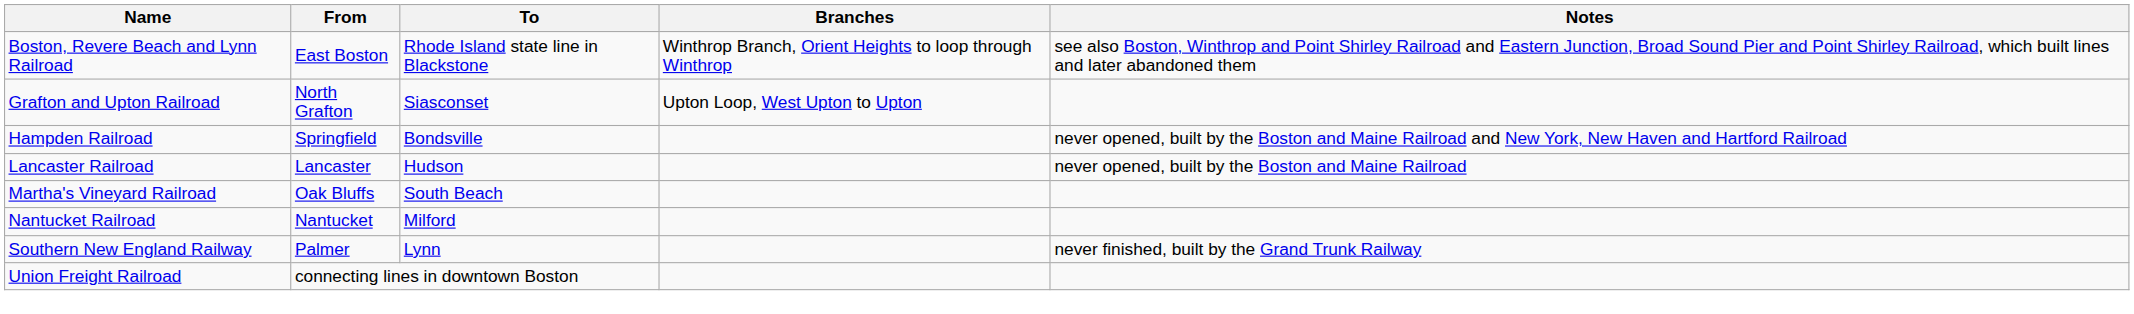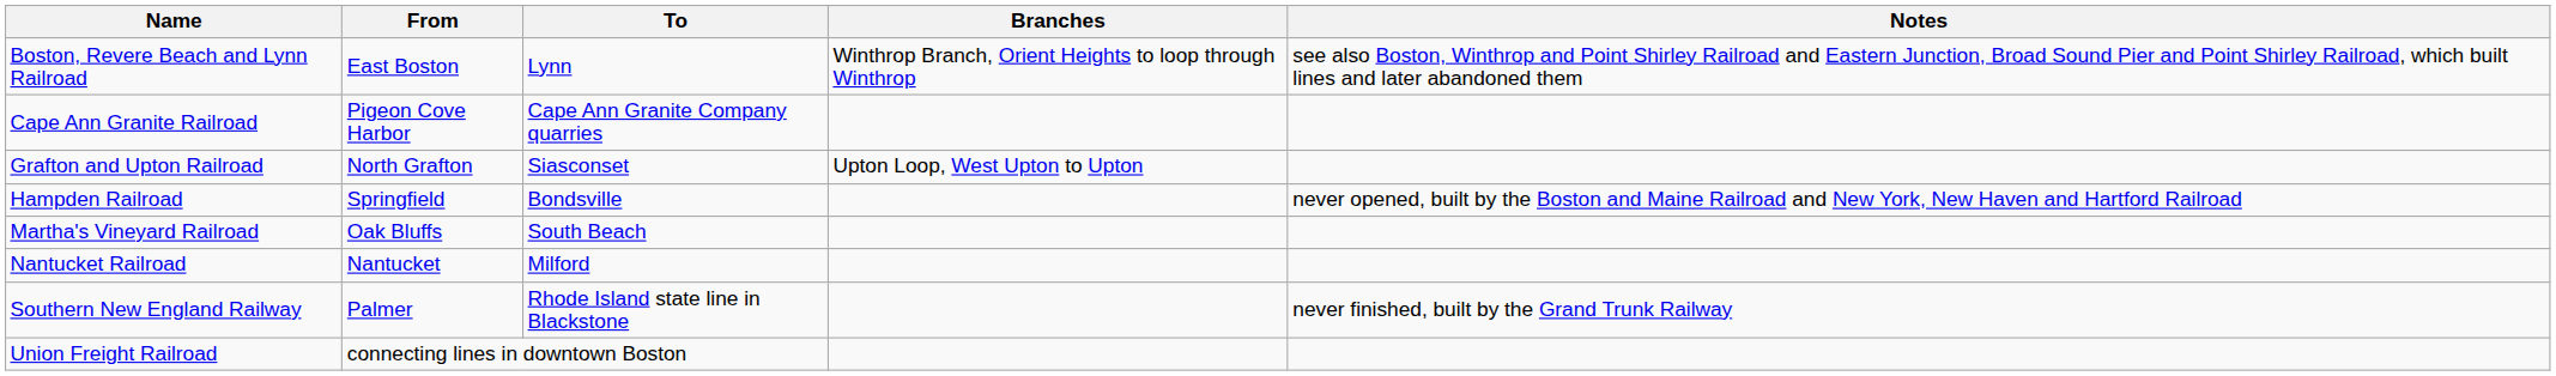Boston, Revere Beach and Lynn Railroad | To: Rhode Island state line in Blackstone -> Lynn
+ row: Cape Ann Granite Railroad | Pigeon Cove Harbor | Cape Ann Granite Company quarries
- row: Lancaster Railroad | Lancaster | Hudson | never opened, built by the Boston and Maine Railroad
Southern New England Railway | To: Lynn -> Rhode Island state line in Blackstone
